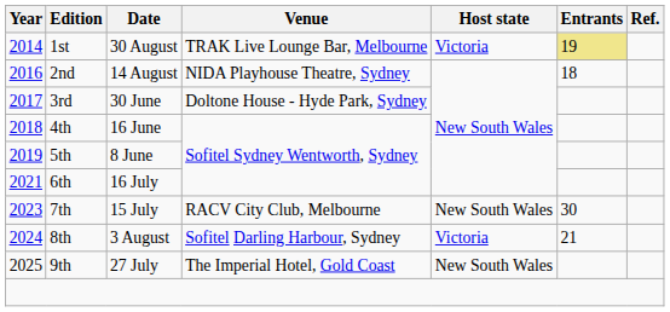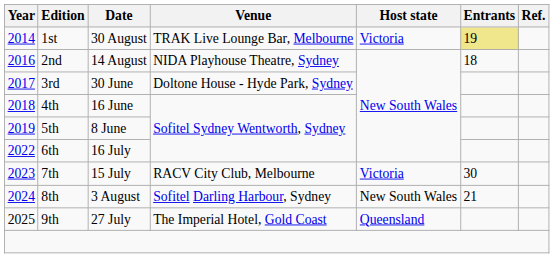6th | Year: 2021 -> 2022
7th | Host state: New South Wales -> Victoria
8th | Host state: Victoria -> New South Wales
9th | Host state: New South Wales -> Queensland
